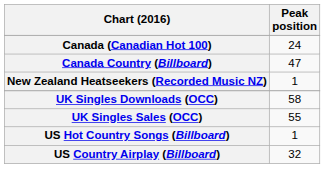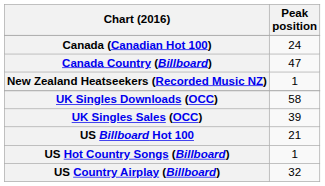UK Singles Sales (OCC) | Peak position: 55 -> 39
+ row: US Billboard Hot 100 | 21
